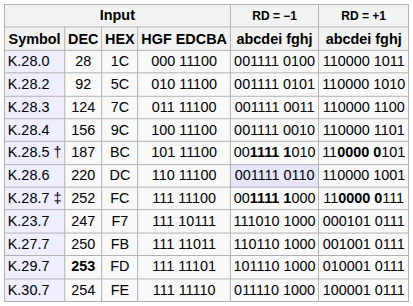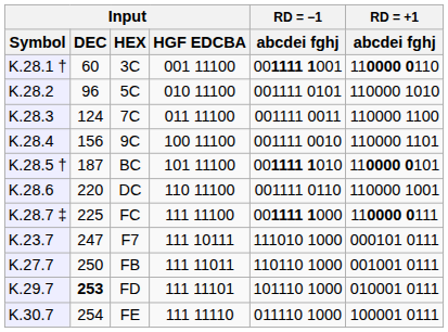- row: K.28.0 | 28 | 1C | 000 11100 | 001111 0100 | 110000 1011
+ row: K.28.1 † | 60 | 3C | 001 11100 | 001111 1001 | 110000 0110
5C | Input / DEC: 92 -> 96
DC | RD = −1 / abcdei fghj: lavender background -> no background
FC | Input / DEC: 252 -> 225
